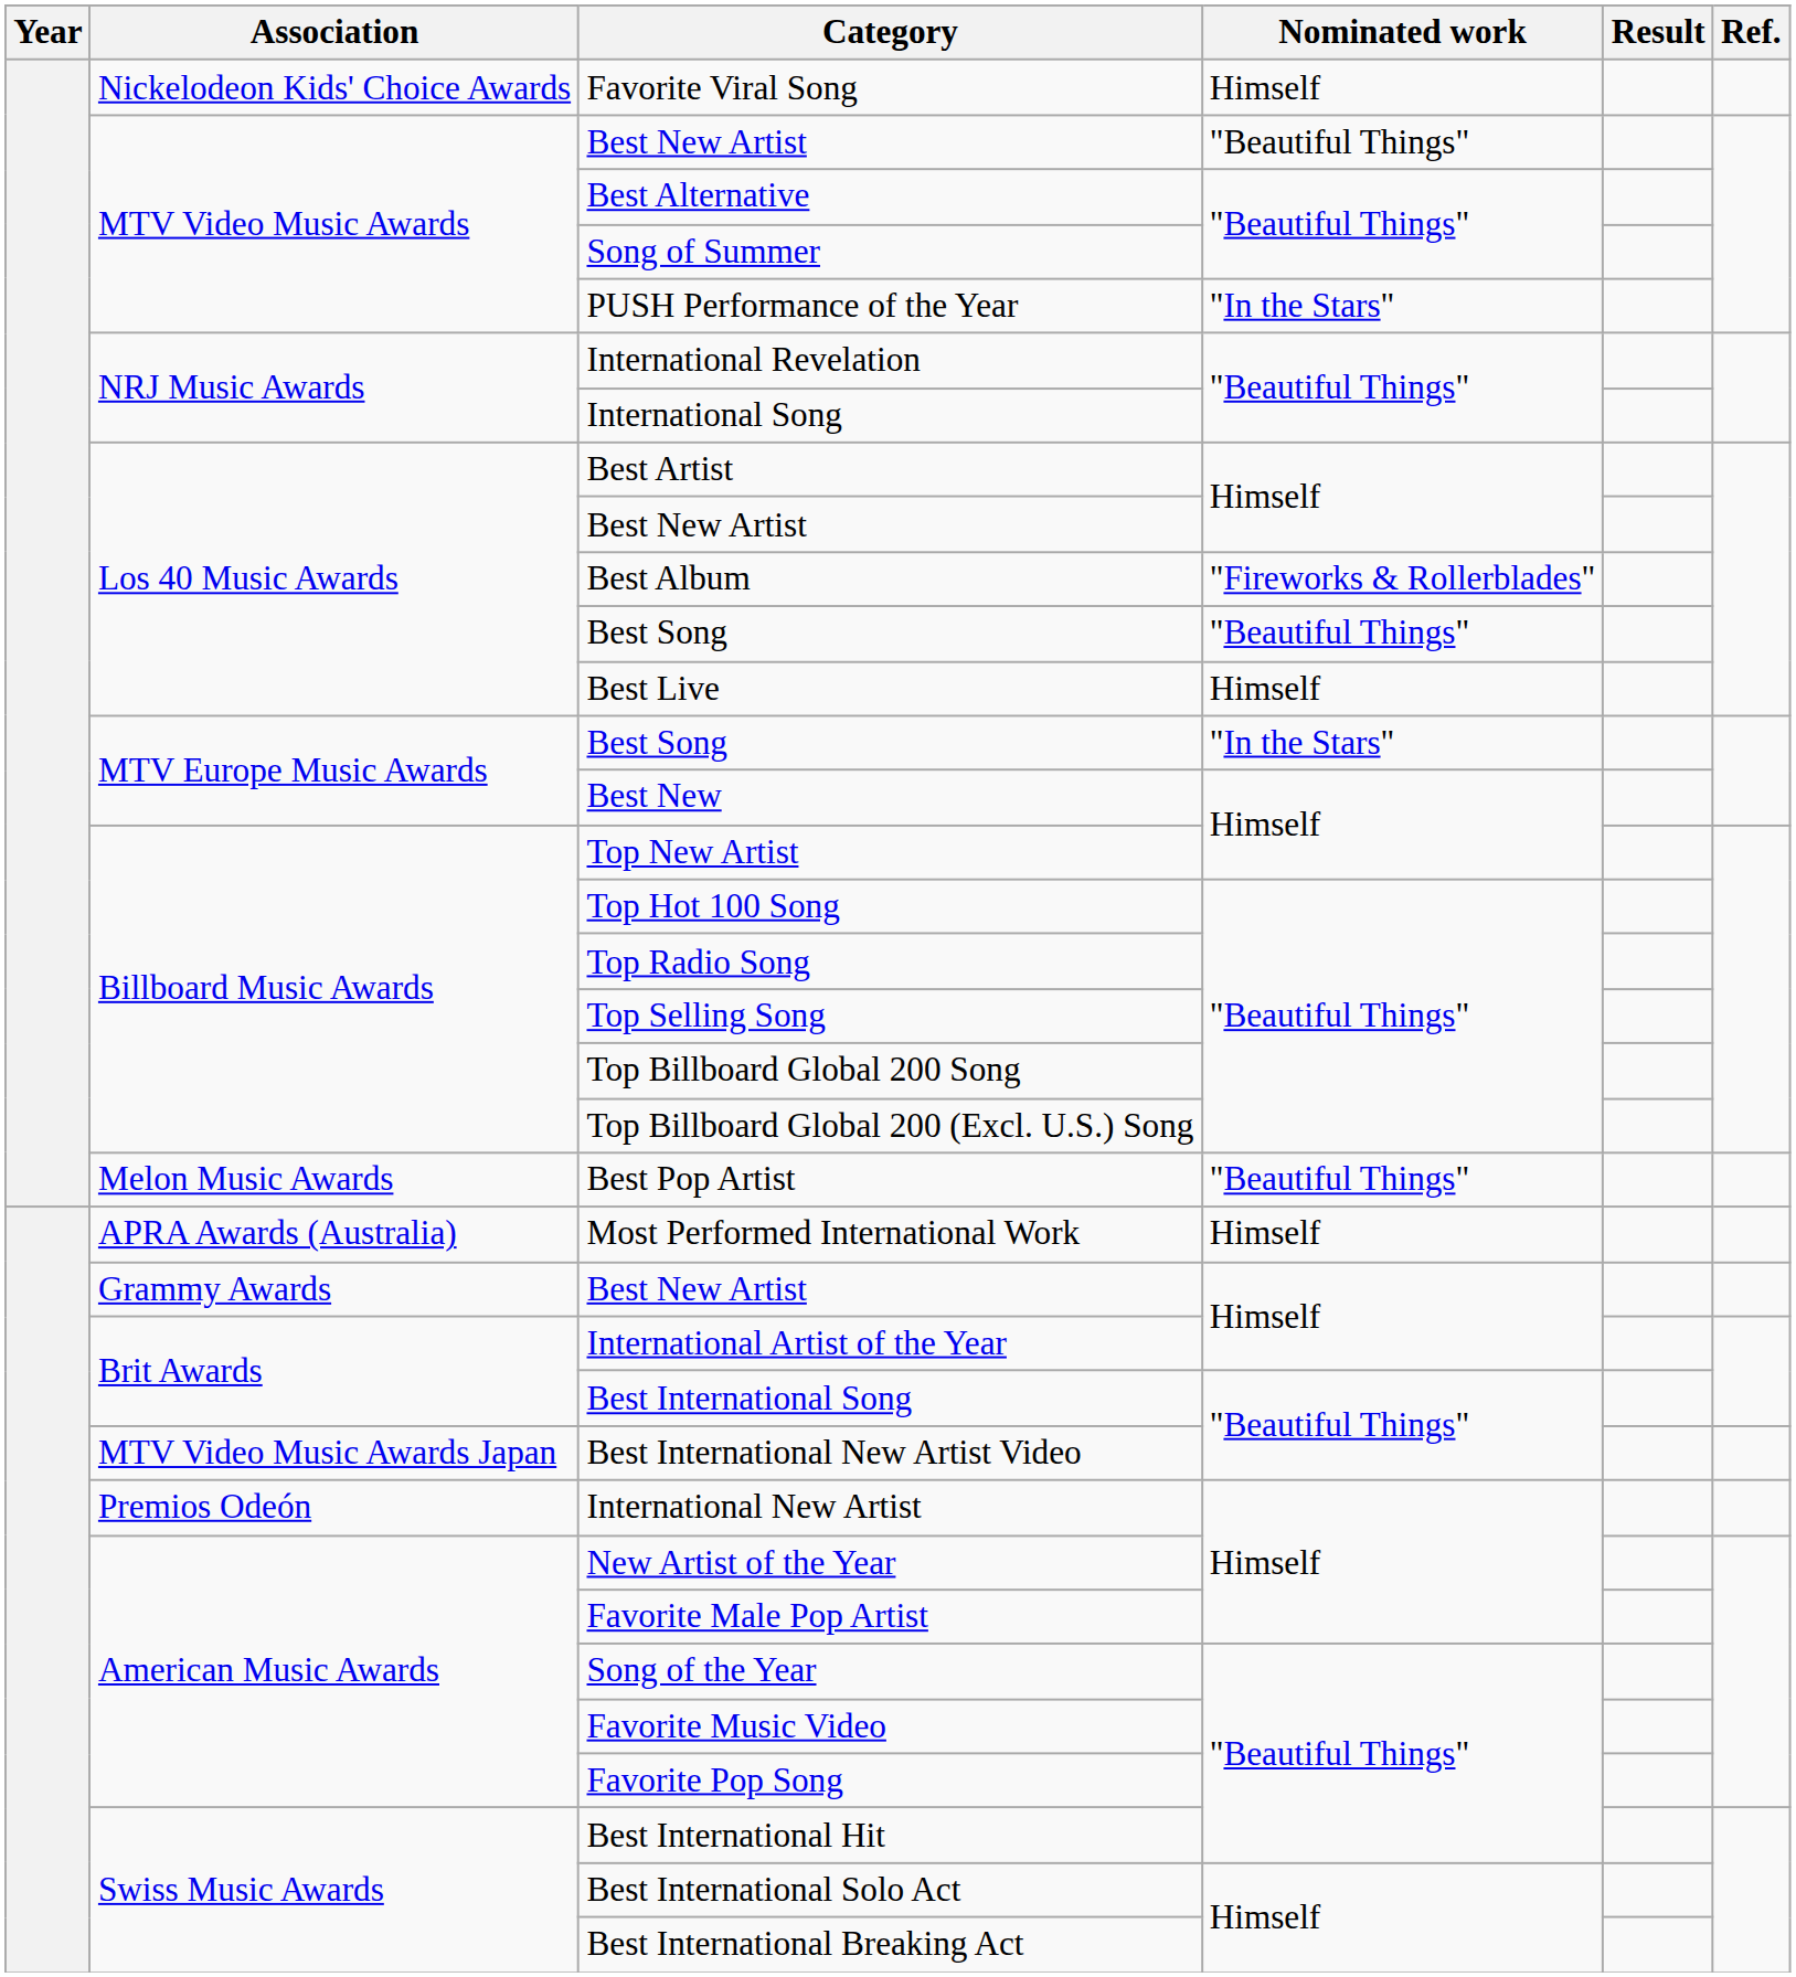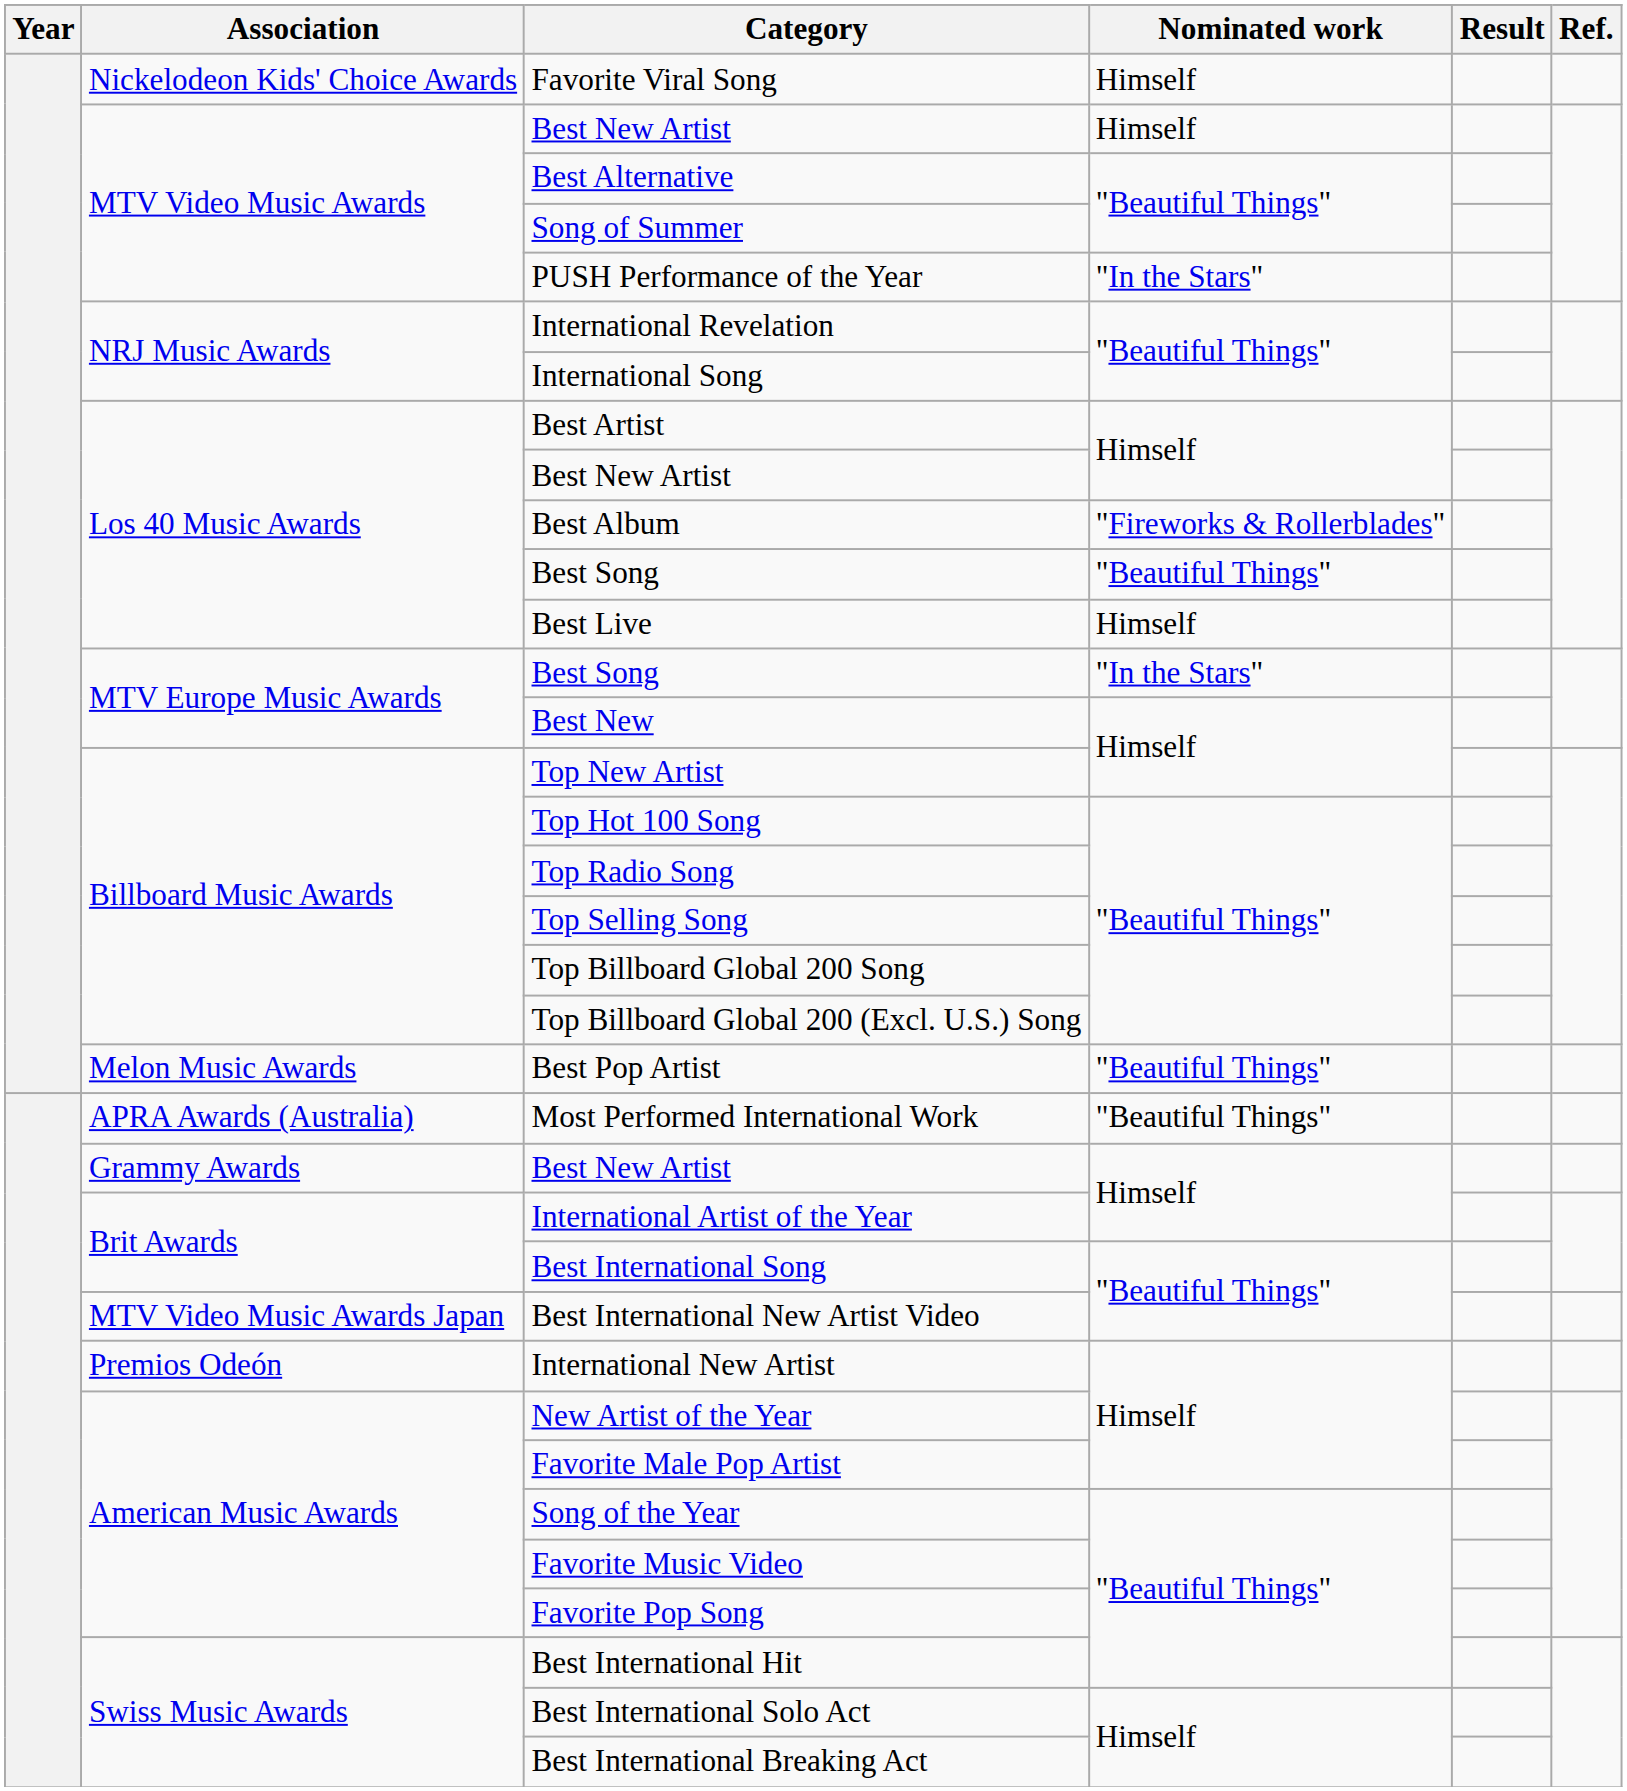MTV Video Music Awards / Best New Artist | Nominated work: "Beautiful Things" -> Himself
Most Performed International Work | Nominated work: Himself -> "Beautiful Things"
